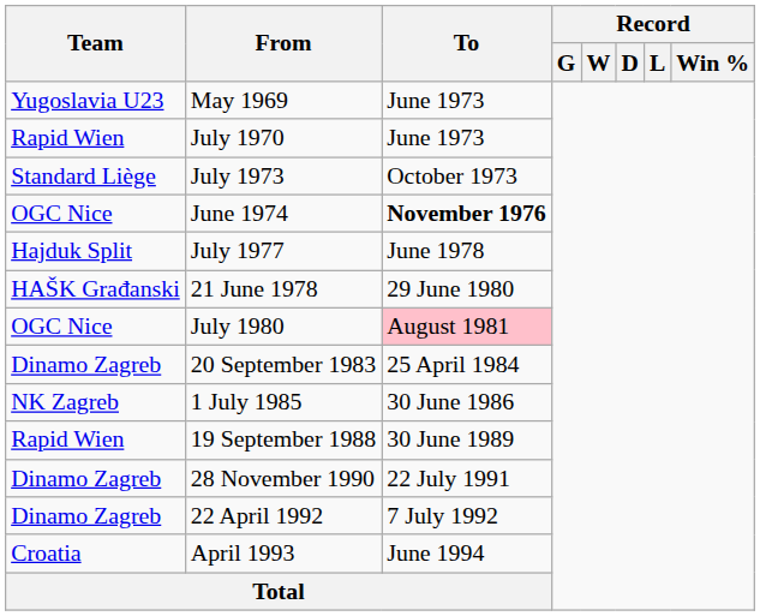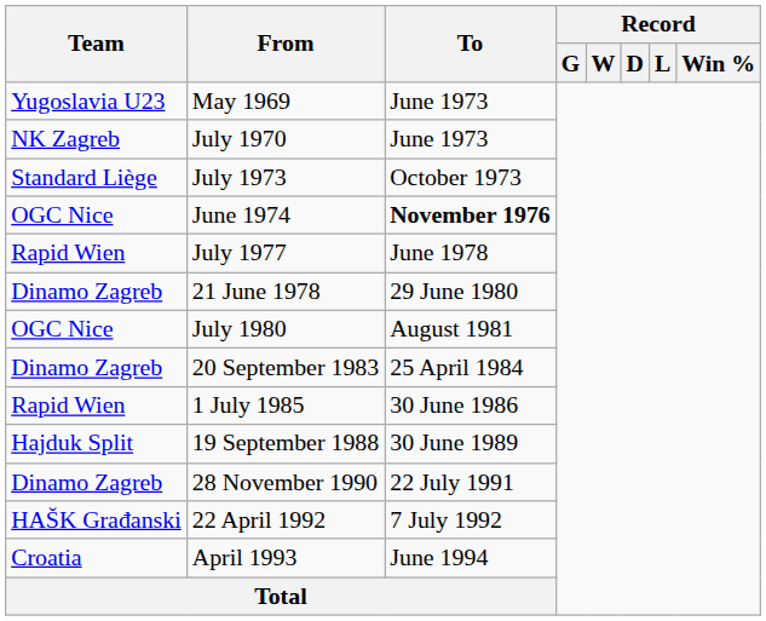July 1970 | Team: Rapid Wien -> NK Zagreb
July 1977 | Team: Hajduk Split -> Rapid Wien
21 June 1978 | Team: HAŠK Građanski -> Dinamo Zagreb
July 1980 | To: pink background -> no background
1 July 1985 | Team: NK Zagreb -> Rapid Wien
19 September 1988 | Team: Rapid Wien -> Hajduk Split
22 April 1992 | Team: Dinamo Zagreb -> HAŠK Građanski
